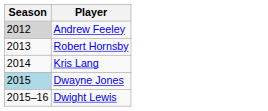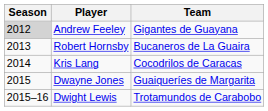+ column: Team | Gigantes de Guayana | Bucaneros de La Guaira | Cocodrilos de Caracas | Guaiqueríes de Margarita | Trotamundos de Carabobo
Dwayne Jones | Season: lightblue background -> no background
